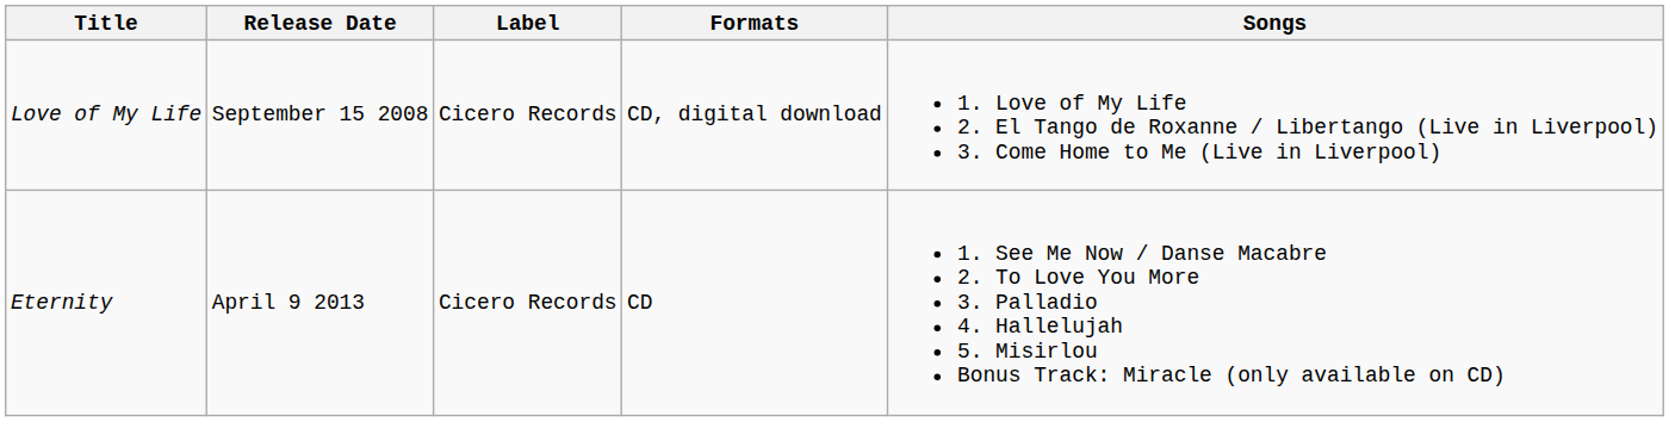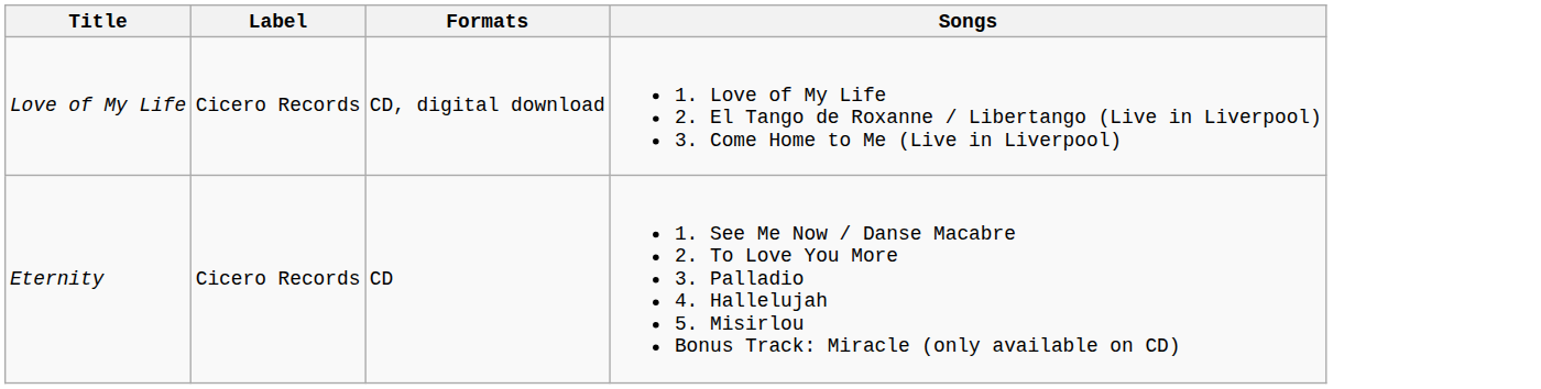- column: Release Date | September 15 2008 | April 9 2013
